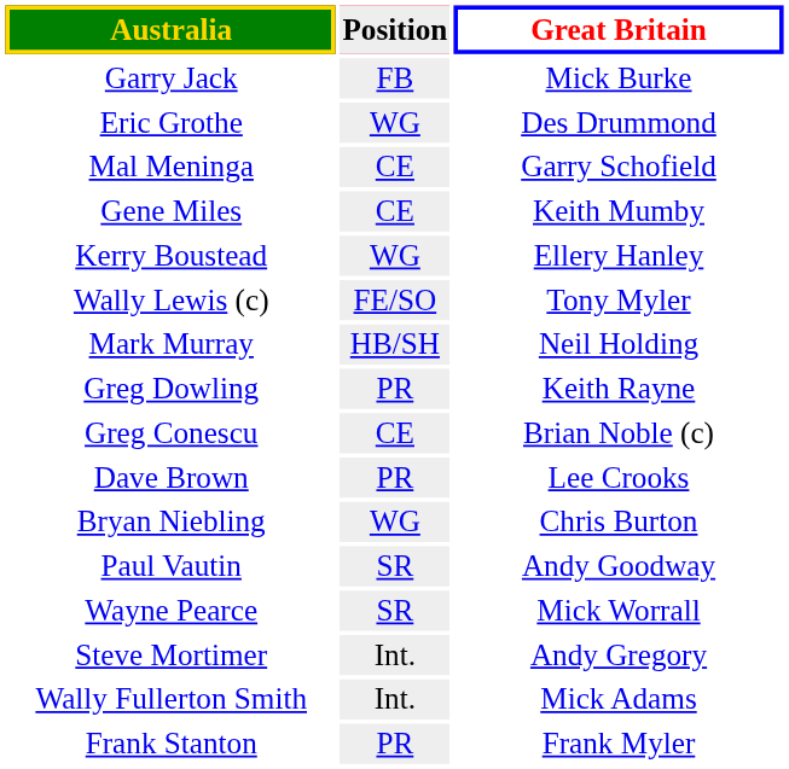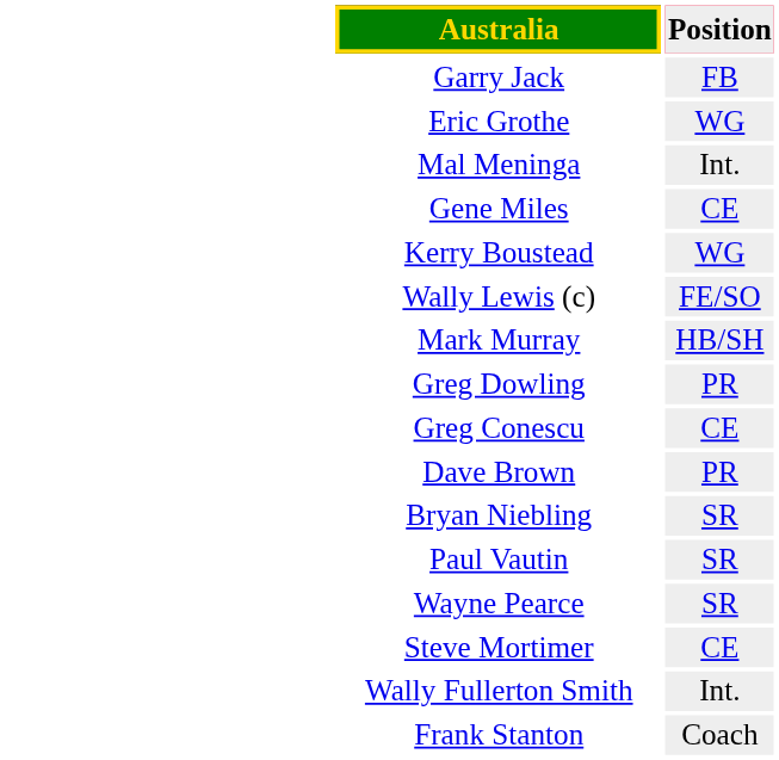- column: Great Britain | Mick Burke | Des Drummond | Garry Schofield | Keith Mumby | Ellery Hanley | Tony Myler | Neil Holding | Keith Rayne | Brian Noble (c) | Lee Crooks | Chris Burton | Andy Goodway | Mick Worrall | Andy Gregory | Mick Adams | Frank Myler
Mal Meninga | Position: CE -> Int.
Bryan Niebling | Position: WG -> SR
Steve Mortimer | Position: Int. -> CE
Frank Stanton | Position: PR -> Coach
